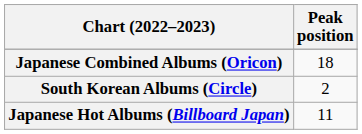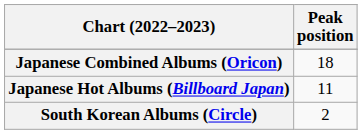rows swapped: Japanese Hot Albums (Billboard Japan) <-> South Korean Albums (Circle)
